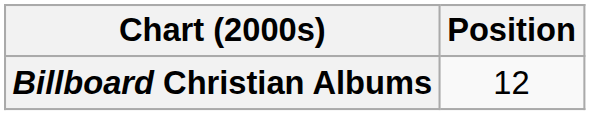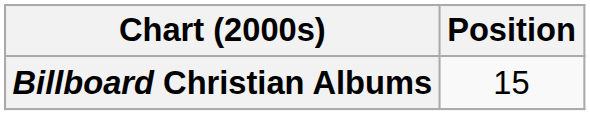Billboard Christian Albums | Position: 12 -> 15
